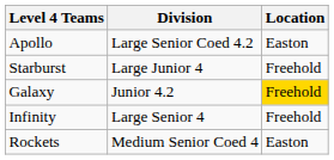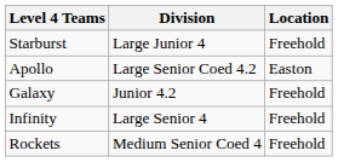rows swapped: Starburst <-> Apollo
Galaxy | Location: gold background -> no background
Rockets | Location: Easton -> Freehold
